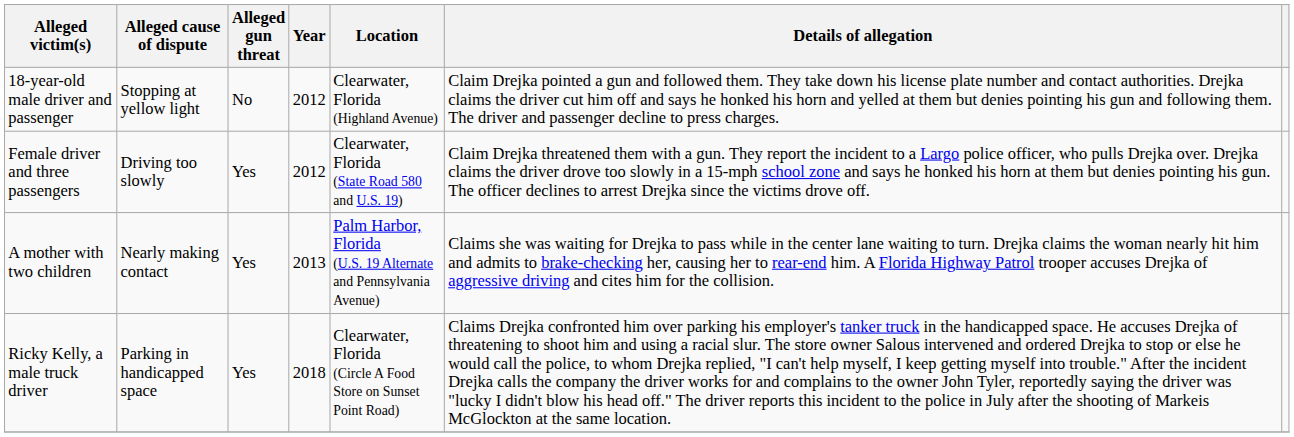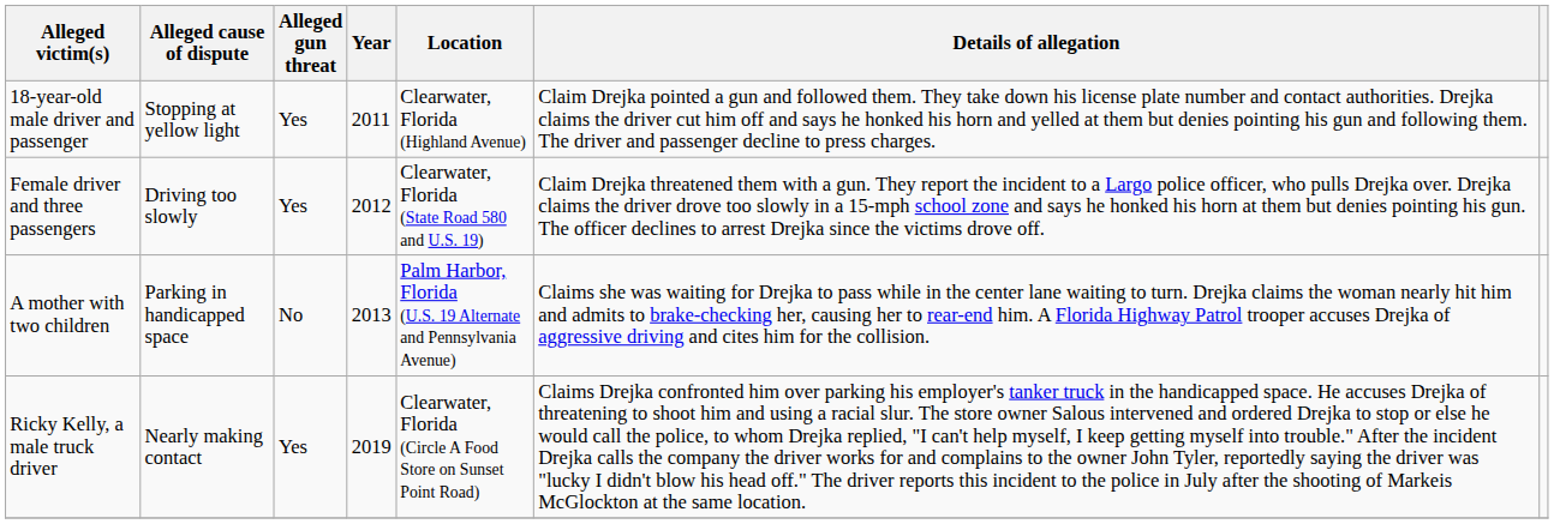18-year-old male driver and passenger | Alleged gun threat: No -> Yes
18-year-old male driver and passenger | Year: 2012 -> 2011
A mother with two children | Alleged cause of dispute: Nearly making contact -> Parking in handicapped space
A mother with two children | Alleged gun threat: Yes -> No
Ricky Kelly, a male truck driver | Alleged cause of dispute: Parking in handicapped space -> Nearly making contact
Ricky Kelly, a male truck driver | Year: 2018 -> 2019
